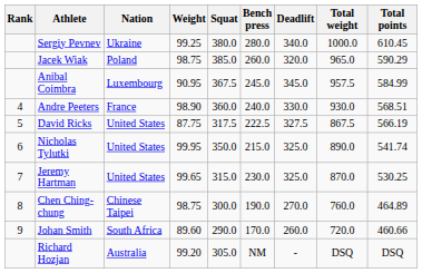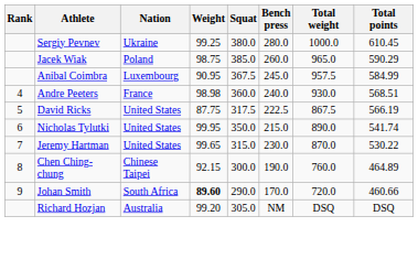- column: Deadlift | 340.0 | 320.0 | 345.0 | 330.0 | 327.5 | 325.0 | 325.0 | 270.0 | 260.0 | -
Andre Peeters | Weight: 98.90 -> 98.98
Jeremy Hartman | Total points: 530.25 -> 530.22
Chen Ching-chung | Weight: 98.75 -> 92.15
Johan Smith | Weight: normal -> bold
